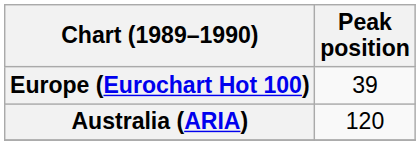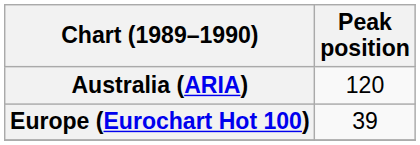rows swapped: Australia (ARIA) <-> Europe (Eurochart Hot 100)
